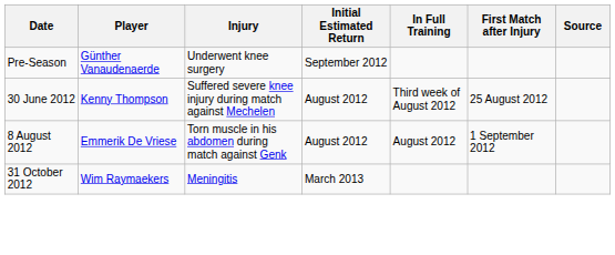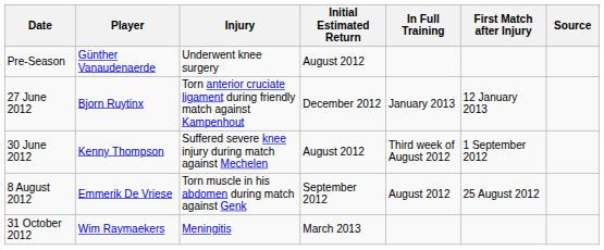Pre-Season | Initial Estimated Return: September 2012 -> August 2012
+ row: 27 June 2012 | Bjorn Ruytinx | Torn anterior cruciate ligament during friendly match against Kampenhout | December 2012 | January 2013 | 12 January 2013
30 June 2012 | First Match after Injury: 25 August 2012 -> 1 September 2012
8 August 2012 | Initial Estimated Return: August 2012 -> September 2012
8 August 2012 | First Match after Injury: 1 September 2012 -> 25 August 2012
